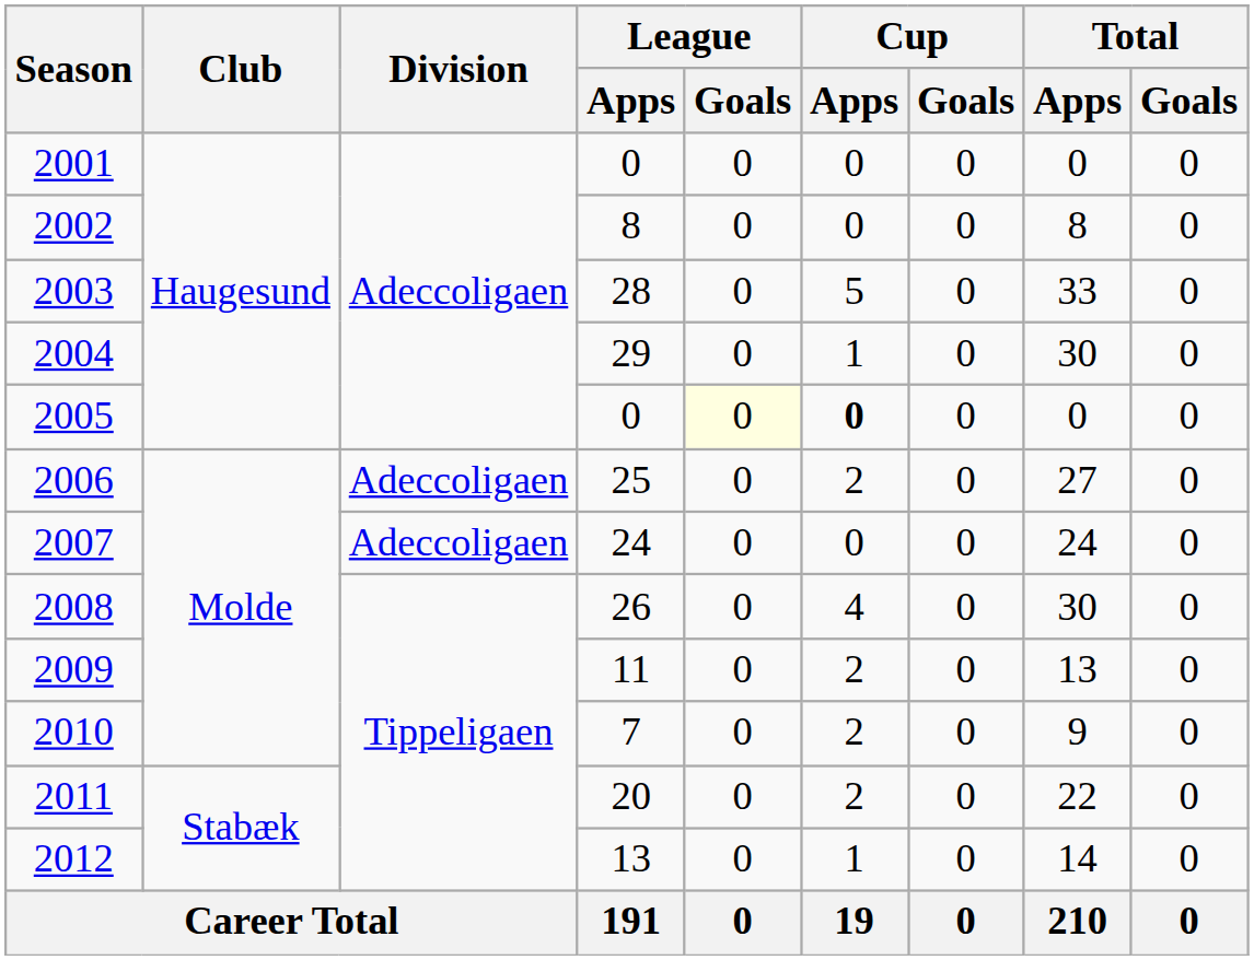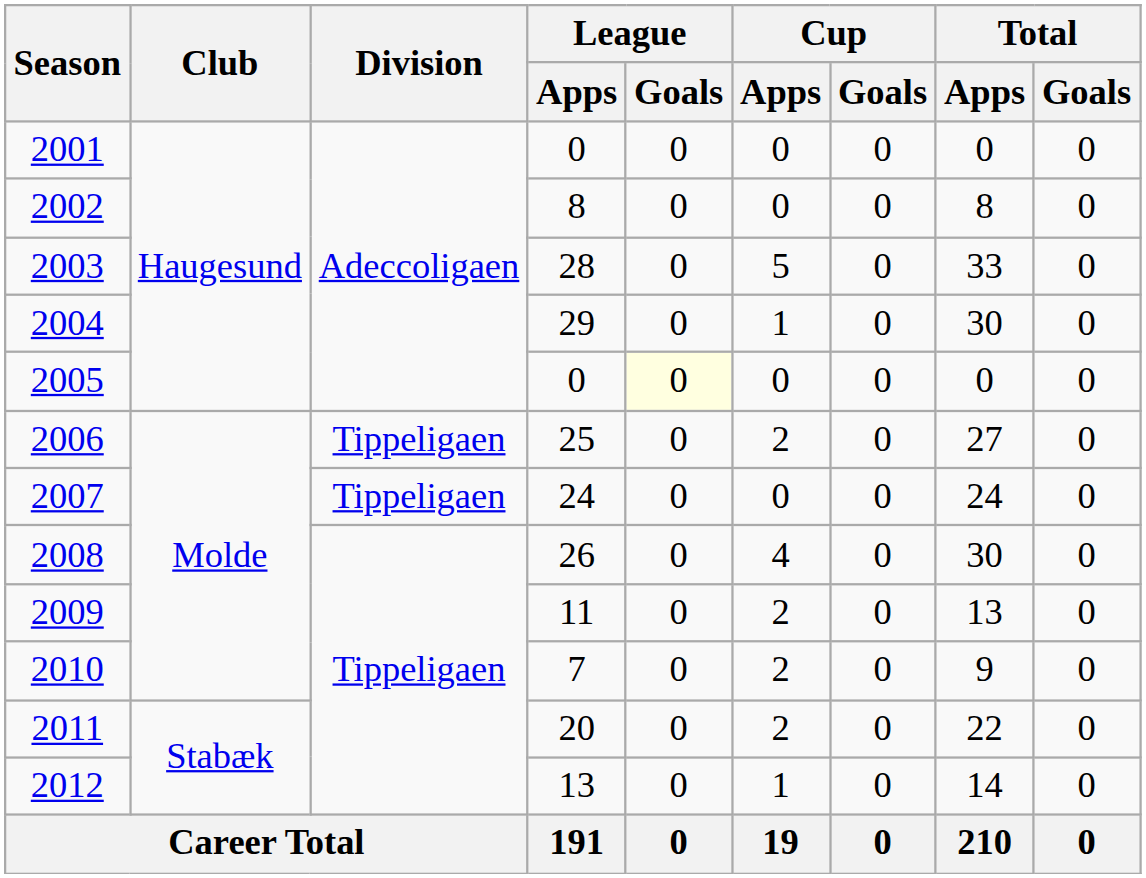2005 | Cup / Apps: bold -> normal
2006 | Division: Adeccoligaen -> Tippeligaen
2007 | Division: Adeccoligaen -> Tippeligaen
